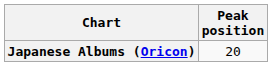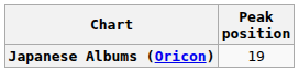Japanese Albums (Oricon) | Peak position: 20 -> 19
